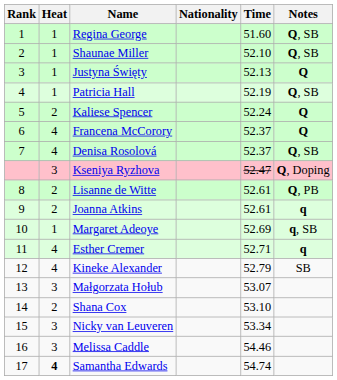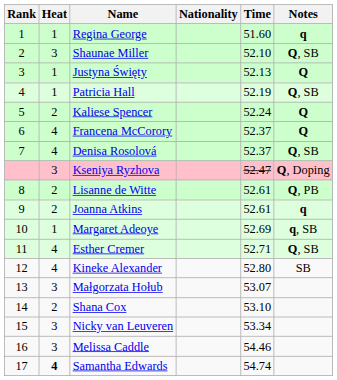Regina George | Notes: Q, SB -> q
Shaunae Miller | Heat: 1 -> 3
Esther Cremer | Notes: q -> Q, SB
Kineke Alexander | Time: 52.79 -> 52.80
